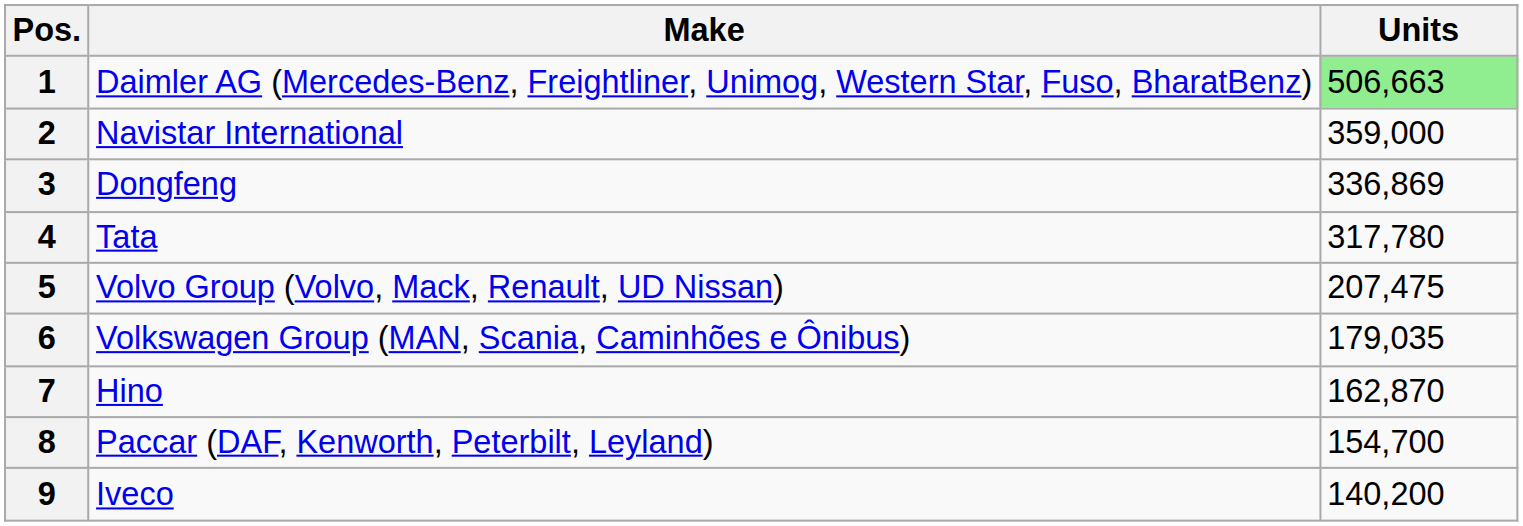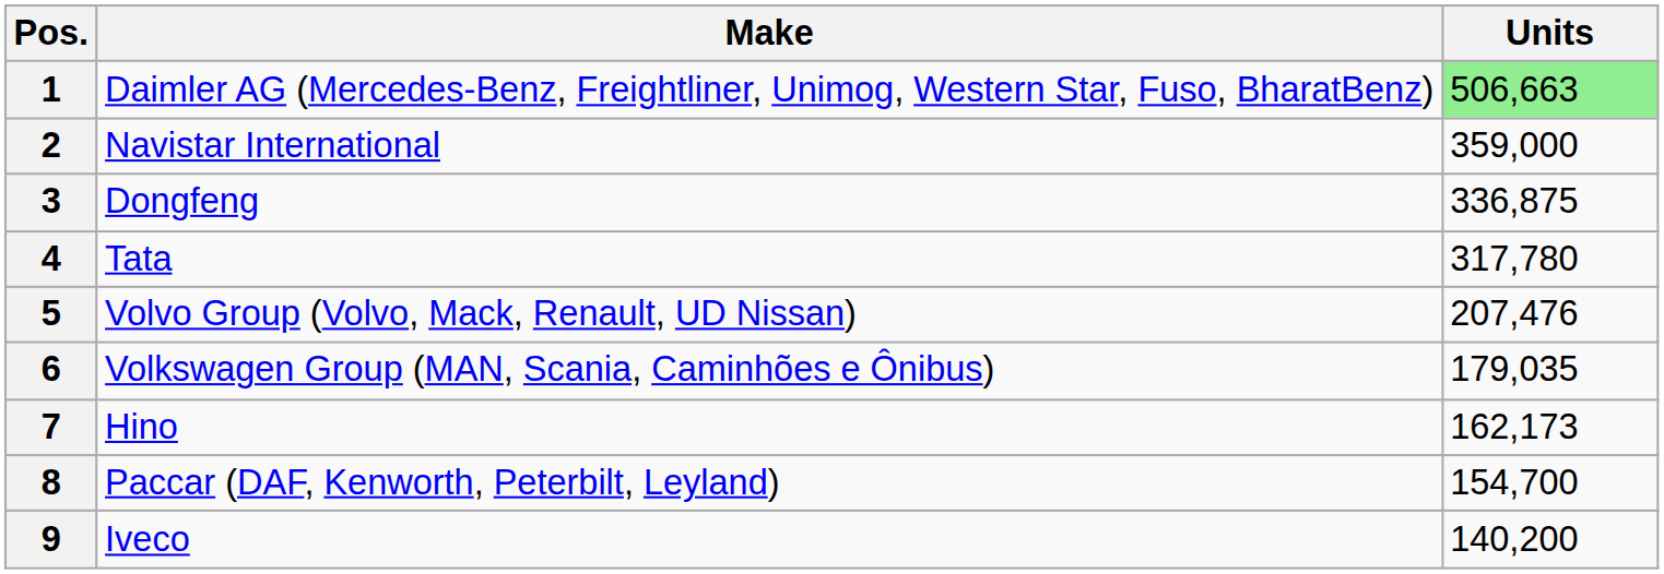3 | Units: 336,869 -> 336,875
5 | Units: 207,475 -> 207,476
7 | Units: 162,870 -> 162,173
